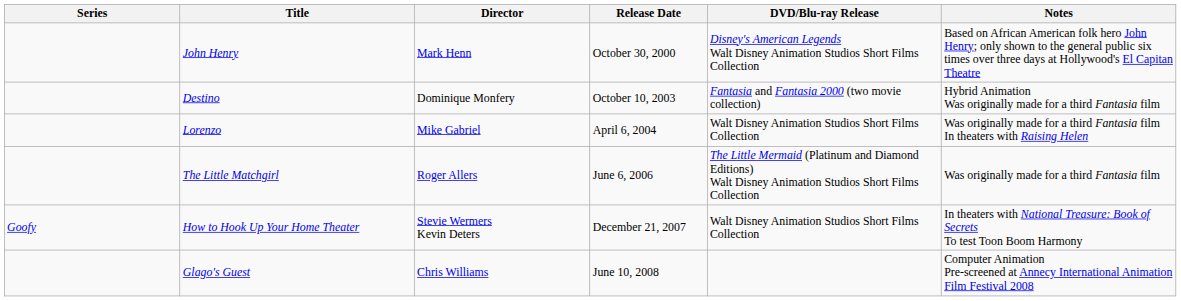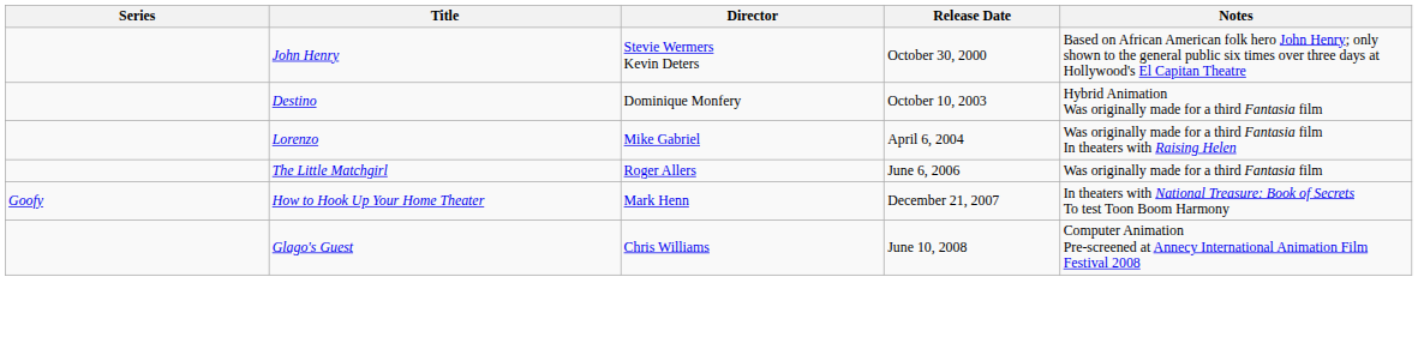- column: DVD/Blu-ray Release | Disney's American Legends Walt Disney Animation Studios Short Films Collection | Fantasia and Fantasia 2000 (two movie collection) | Walt Disney Animation Studios Short Films Collection | The Little Mermaid (Platinum and Diamond Editions) Walt Disney Animation Studios Short Films Collection | Walt Disney Animation Studios Short Films Collection
John Henry | Director: Mark Henn -> Stevie Wermers Kevin Deters
How to Hook Up Your Home Theater | Director: Stevie Wermers Kevin Deters -> Mark Henn
